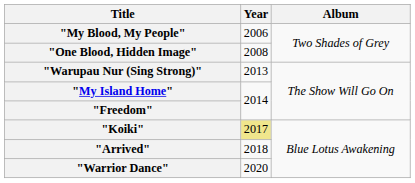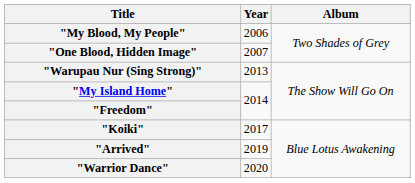"One Blood, Hidden Image" | Year: 2008 -> 2007
"Koiki" | Year: khaki background -> no background
"Arrived" | Year: 2018 -> 2019
